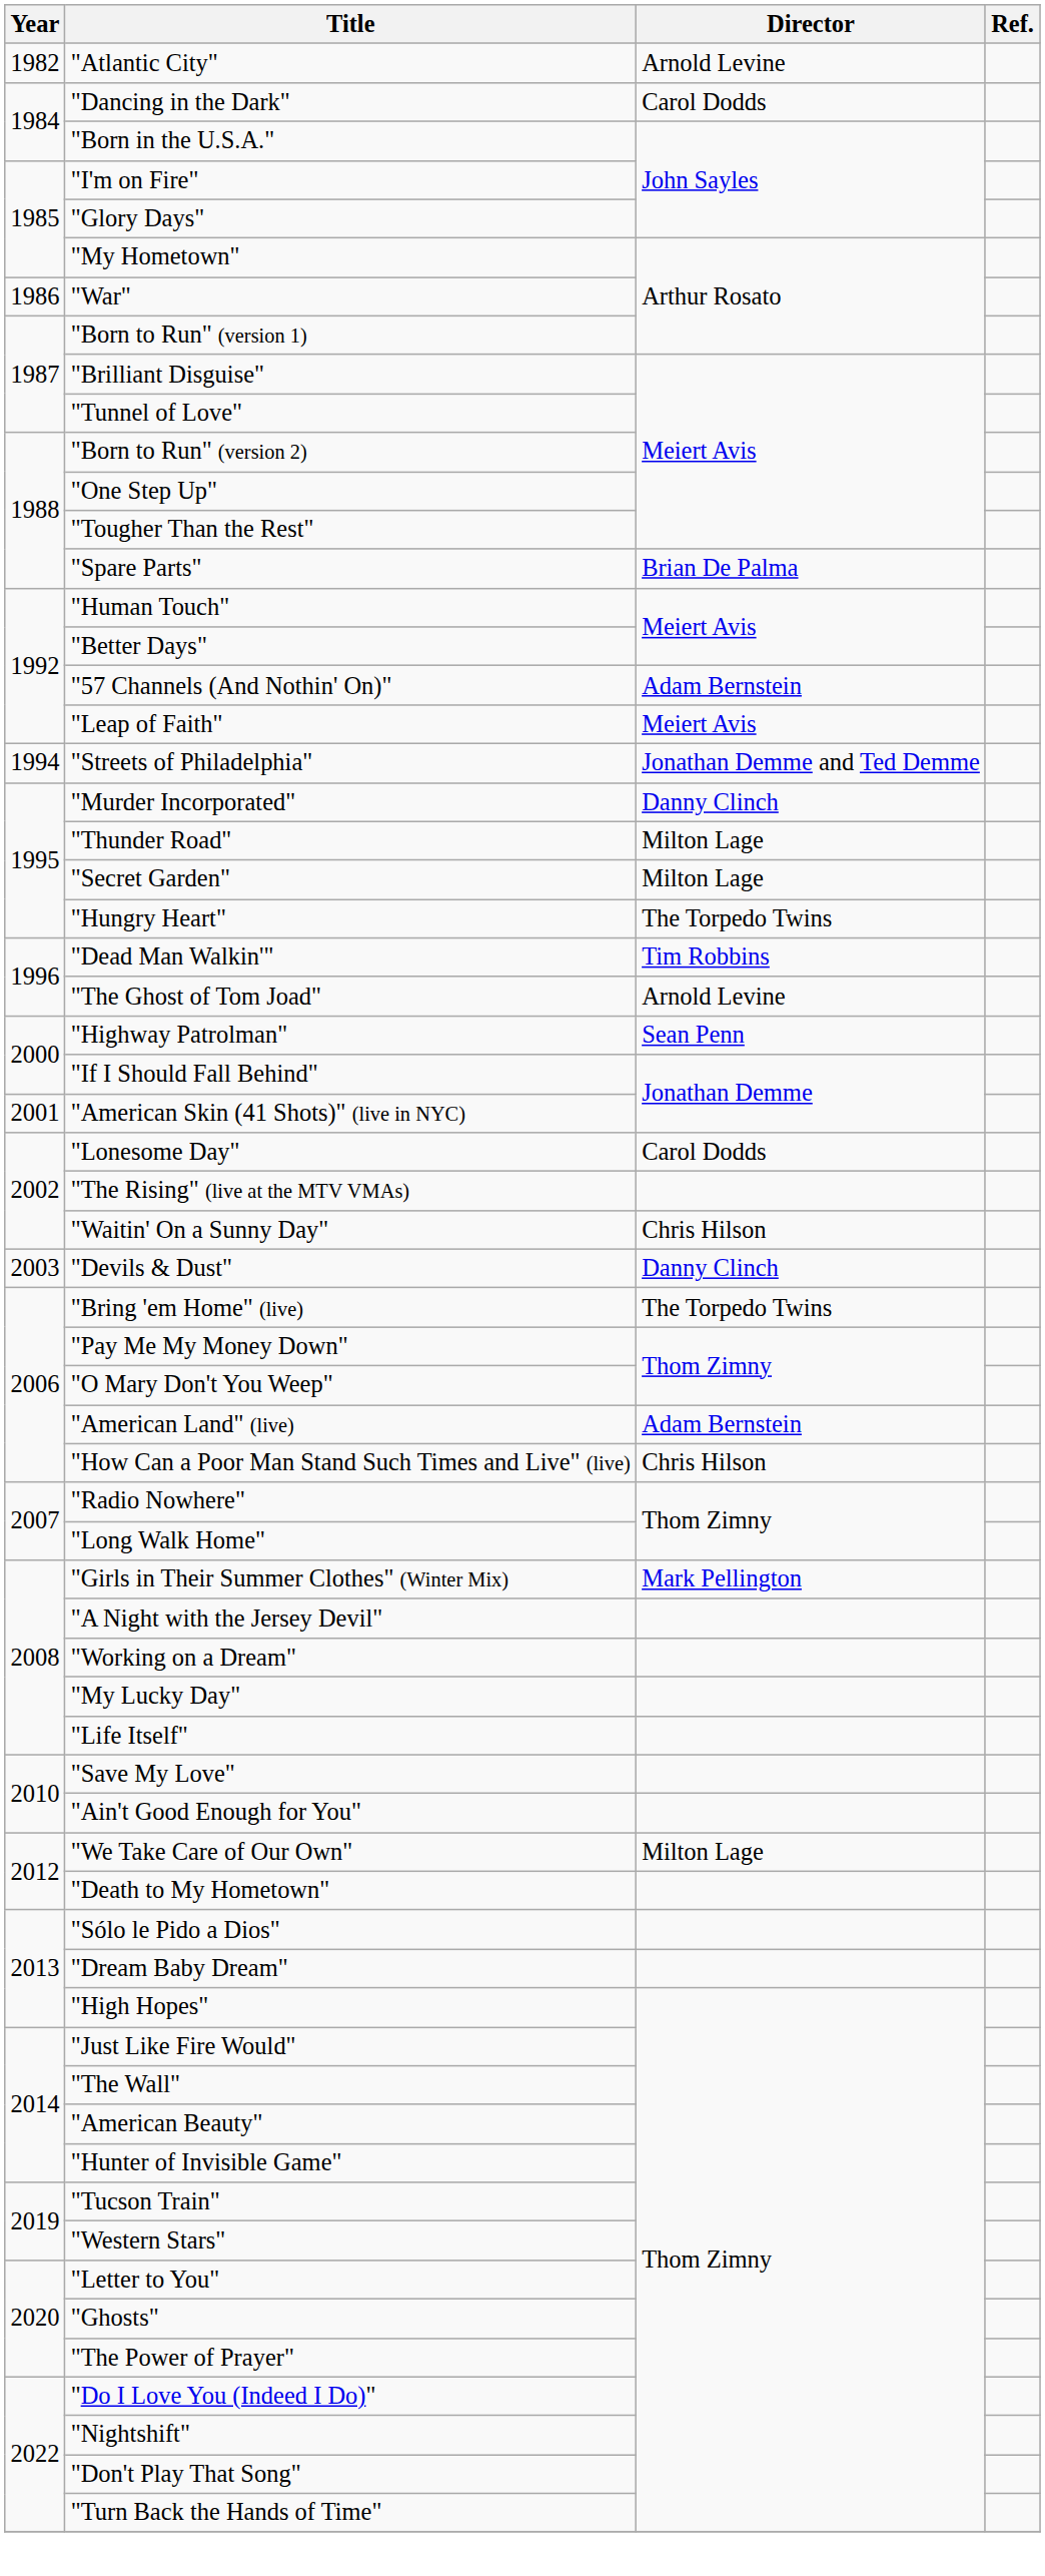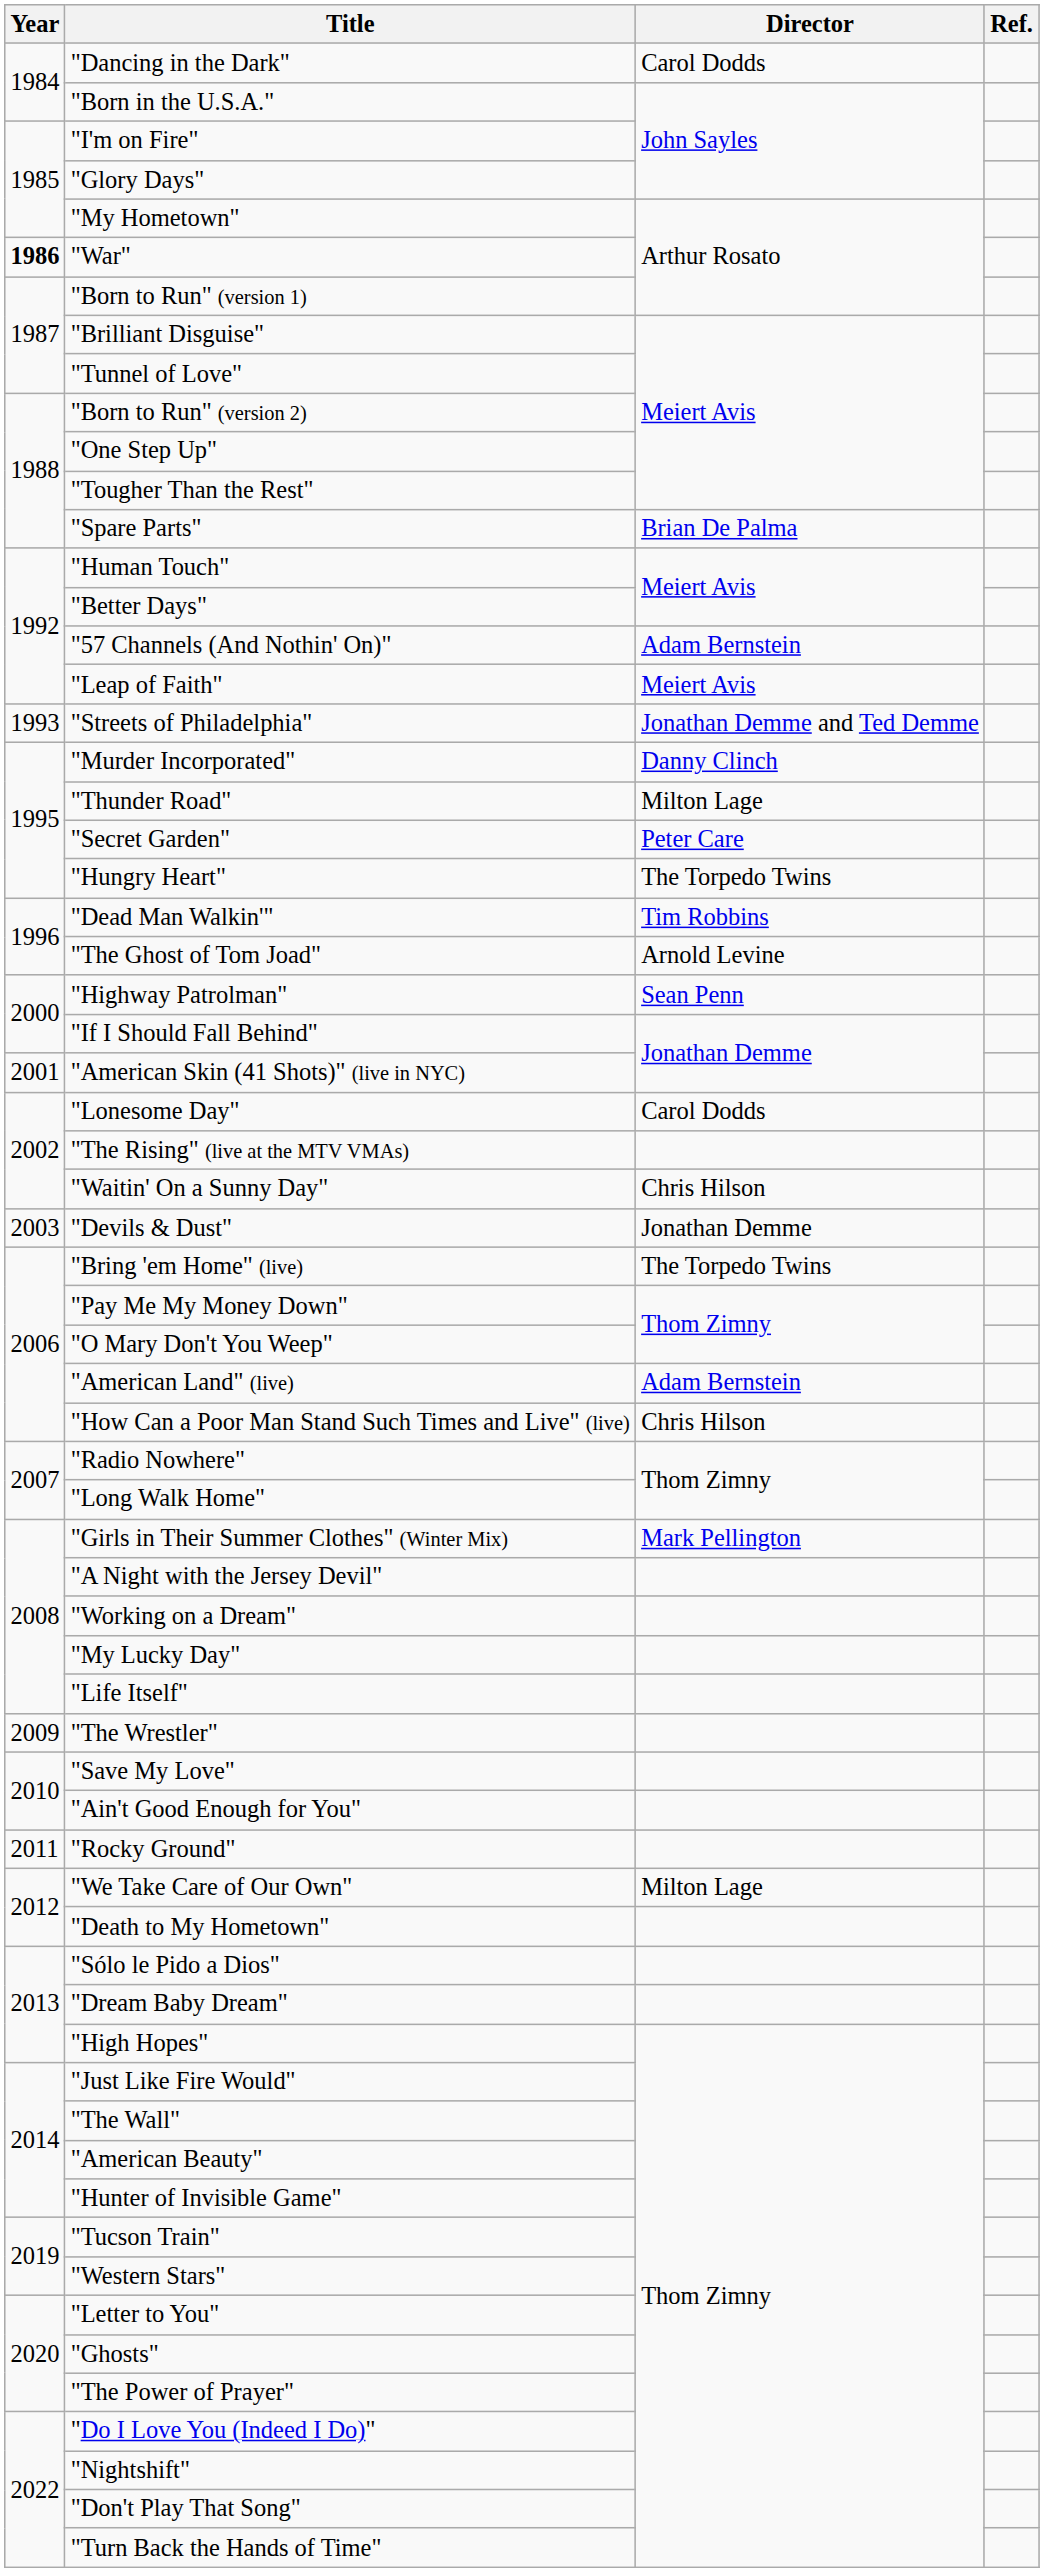- row: 1982 | "Atlantic City" | Arnold Levine
"War" | Year: normal -> bold
"Streets of Philadelphia" | Year: 1994 -> 1993
"Secret Garden" | Director: Milton Lage -> Peter Care
"Devils & Dust" | Director: Danny Clinch -> Jonathan Demme
+ row: 2009 | "The Wrestler"
+ row: 2011 | "Rocky Ground"
